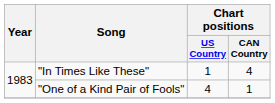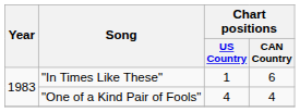"In Times Like These" | Chart positions / CAN Country: 4 -> 6
"One of a Kind Pair of Fools" | Chart positions / CAN Country: 1 -> 4
